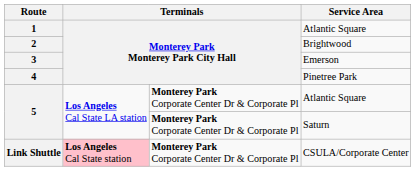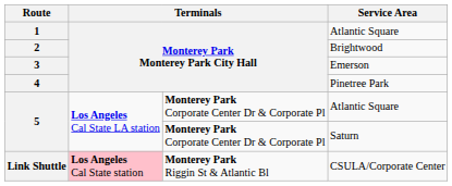Link Shuttle | column 3: Monterey Park Corporate Center Dr & Corporate Pl -> Monterey Park Riggin St & Atlantic Bl
